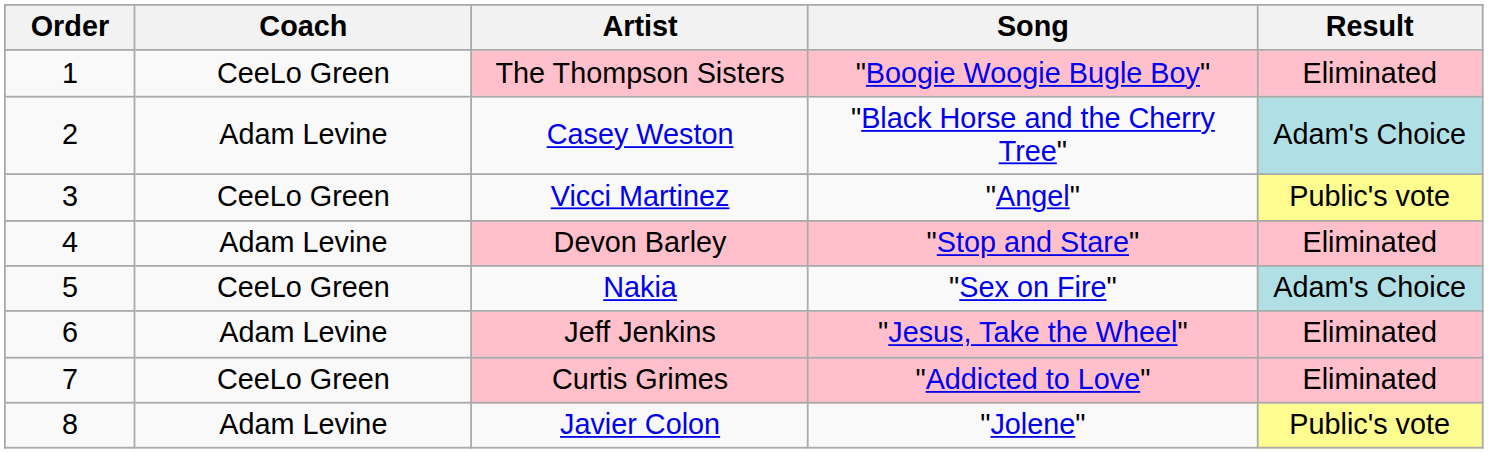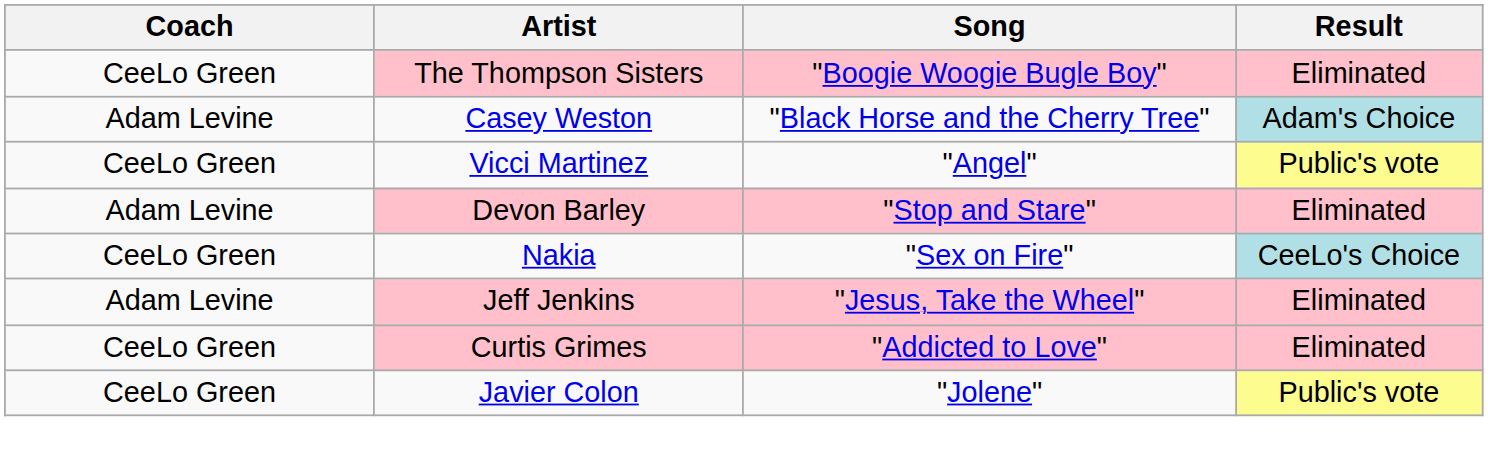- column: Order | 1 | 2 | 3 | 4 | 5 | 6 | 7 | 8
Nakia | Result: Adam's Choice -> CeeLo's Choice
Javier Colon | Coach: Adam Levine -> CeeLo Green
